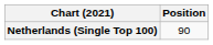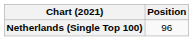Netherlands (Single Top 100) | Position: 90 -> 96
